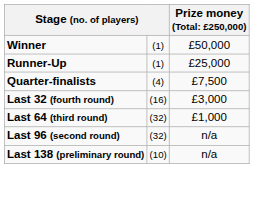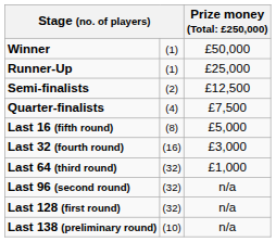+ row: Semi-finalists | (2) | £12,500
+ row: Last 16 (fifth round) | (8) | £5,000
+ row: Last 128 (first round) | (32) | n/a
